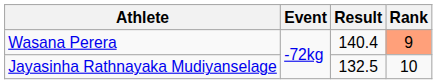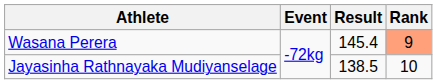Wasana Perera | Result: 140.4 -> 145.4
Jayasinha Rathnayaka Mudiyanselage | Result: 132.5 -> 138.5
